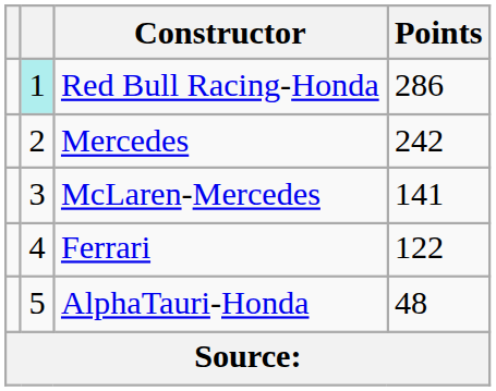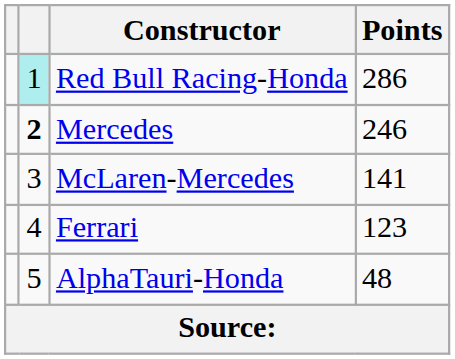Mercedes | column 2: normal -> bold
Mercedes | Points: 242 -> 246
Ferrari | Points: 122 -> 123
